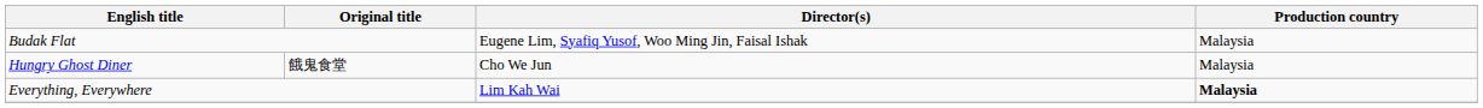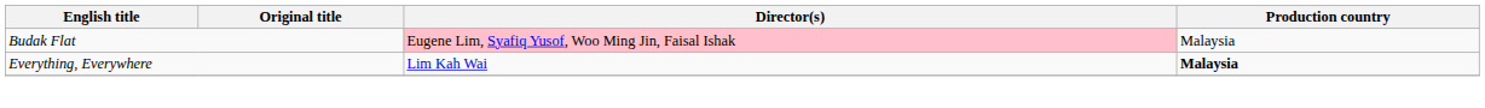Budak Flat | Director(s): no background -> pink background
- row: Hungry Ghost Diner | 餓鬼食堂 | Cho We Jun | Malaysia
